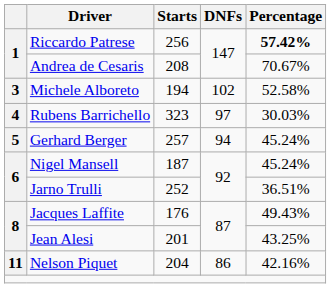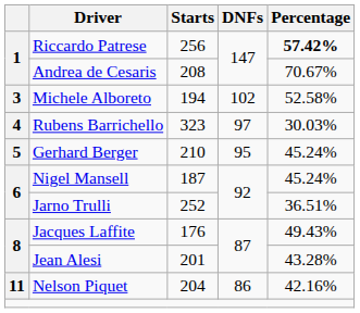Gerhard Berger | Starts: 257 -> 210
Gerhard Berger | DNFs: 94 -> 95
Jean Alesi | Percentage: 43.25% -> 43.28%
